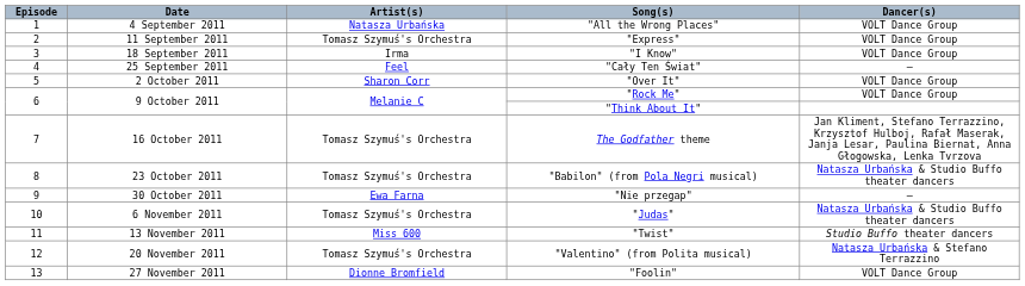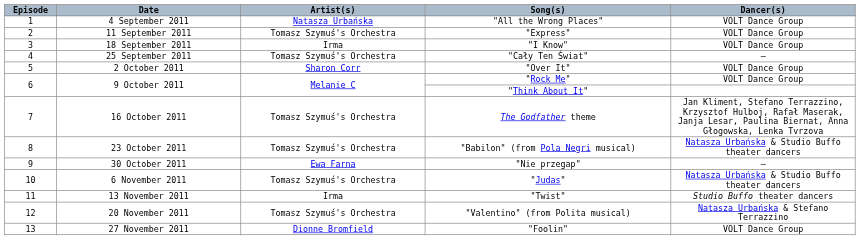"Cały Ten Świat" | Artist(s): Feel -> Tomasz Szymuś's Orchestra
"Twist" | Artist(s): Miss 600 -> Irma
